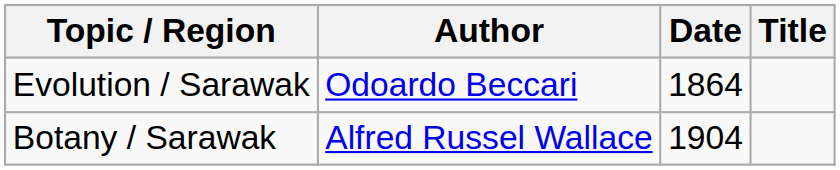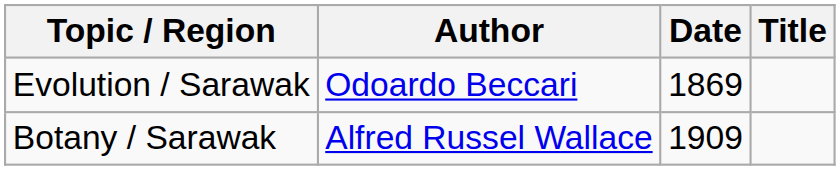Evolution / Sarawak | Date: 1864 -> 1869
Botany / Sarawak | Date: 1904 -> 1909
